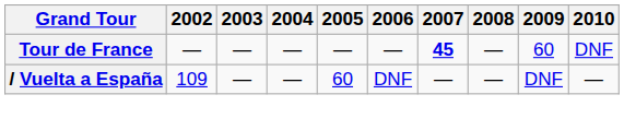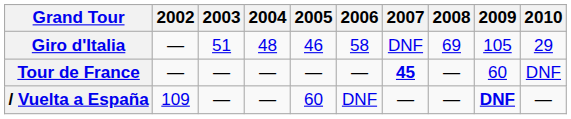+ row: Giro d'Italia | — | 51 | 48 | 46 | 58 | DNF | 69 | 105 | 29
/ Vuelta a España | 2009: normal -> bold
